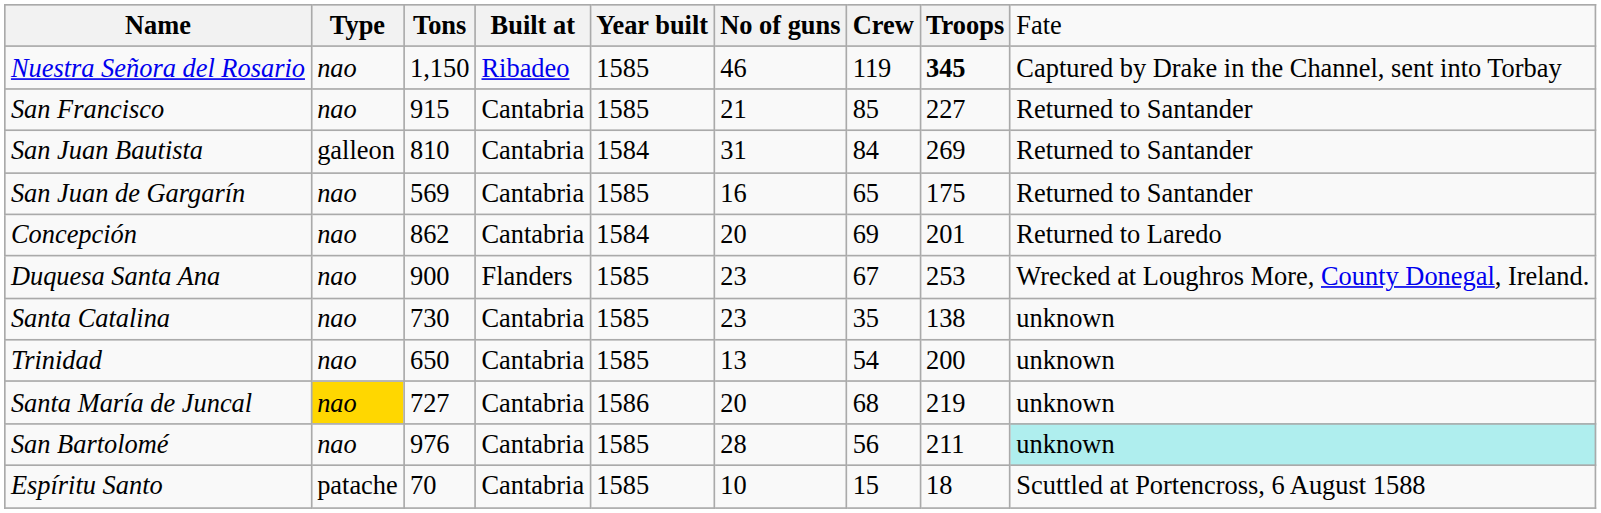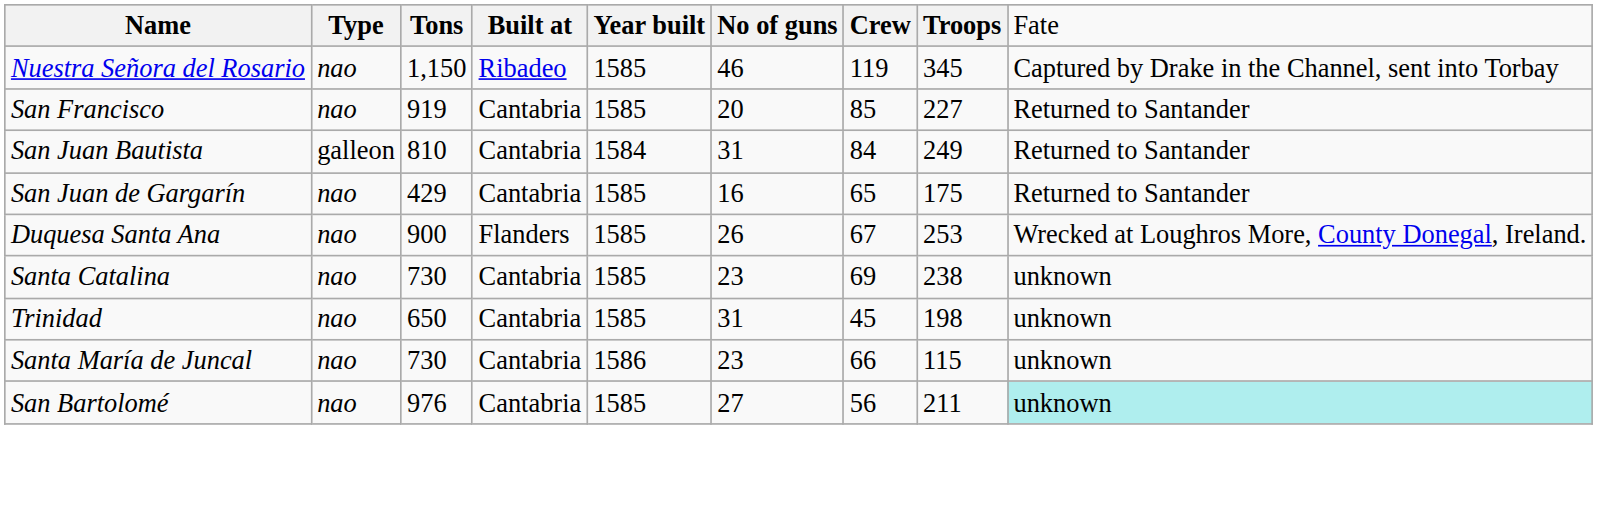Nuestra Señora del Rosario | column 8: bold -> normal
San Francisco | column 3: 915 -> 919
San Francisco | column 6: 21 -> 20
San Juan Bautista | column 8: 269 -> 249
San Juan de Gargarín | column 3: 569 -> 429
- row: Concepción | nao | 862 | Cantabria | 1584 | 20 | 69 | 201 | Returned to Laredo
Duquesa Santa Ana | column 6: 23 -> 26
Santa Catalina | column 7: 35 -> 69
Santa Catalina | column 8: 138 -> 238
Trinidad | column 6: 13 -> 31
Trinidad | column 7: 54 -> 45
Trinidad | column 8: 200 -> 198
Santa María de Juncal | column 2: gold background -> no background
Santa María de Juncal | column 3: 727 -> 730
Santa María de Juncal | column 6: 20 -> 23
Santa María de Juncal | column 7: 68 -> 66
Santa María de Juncal | column 8: 219 -> 115
San Bartolomé | column 6: 28 -> 27
- row: Espíritu Santo | patache | 70 | Cantabria | 1585 | 10 | 15 | 18 | Scuttled at Portencross, 6 August 1588
